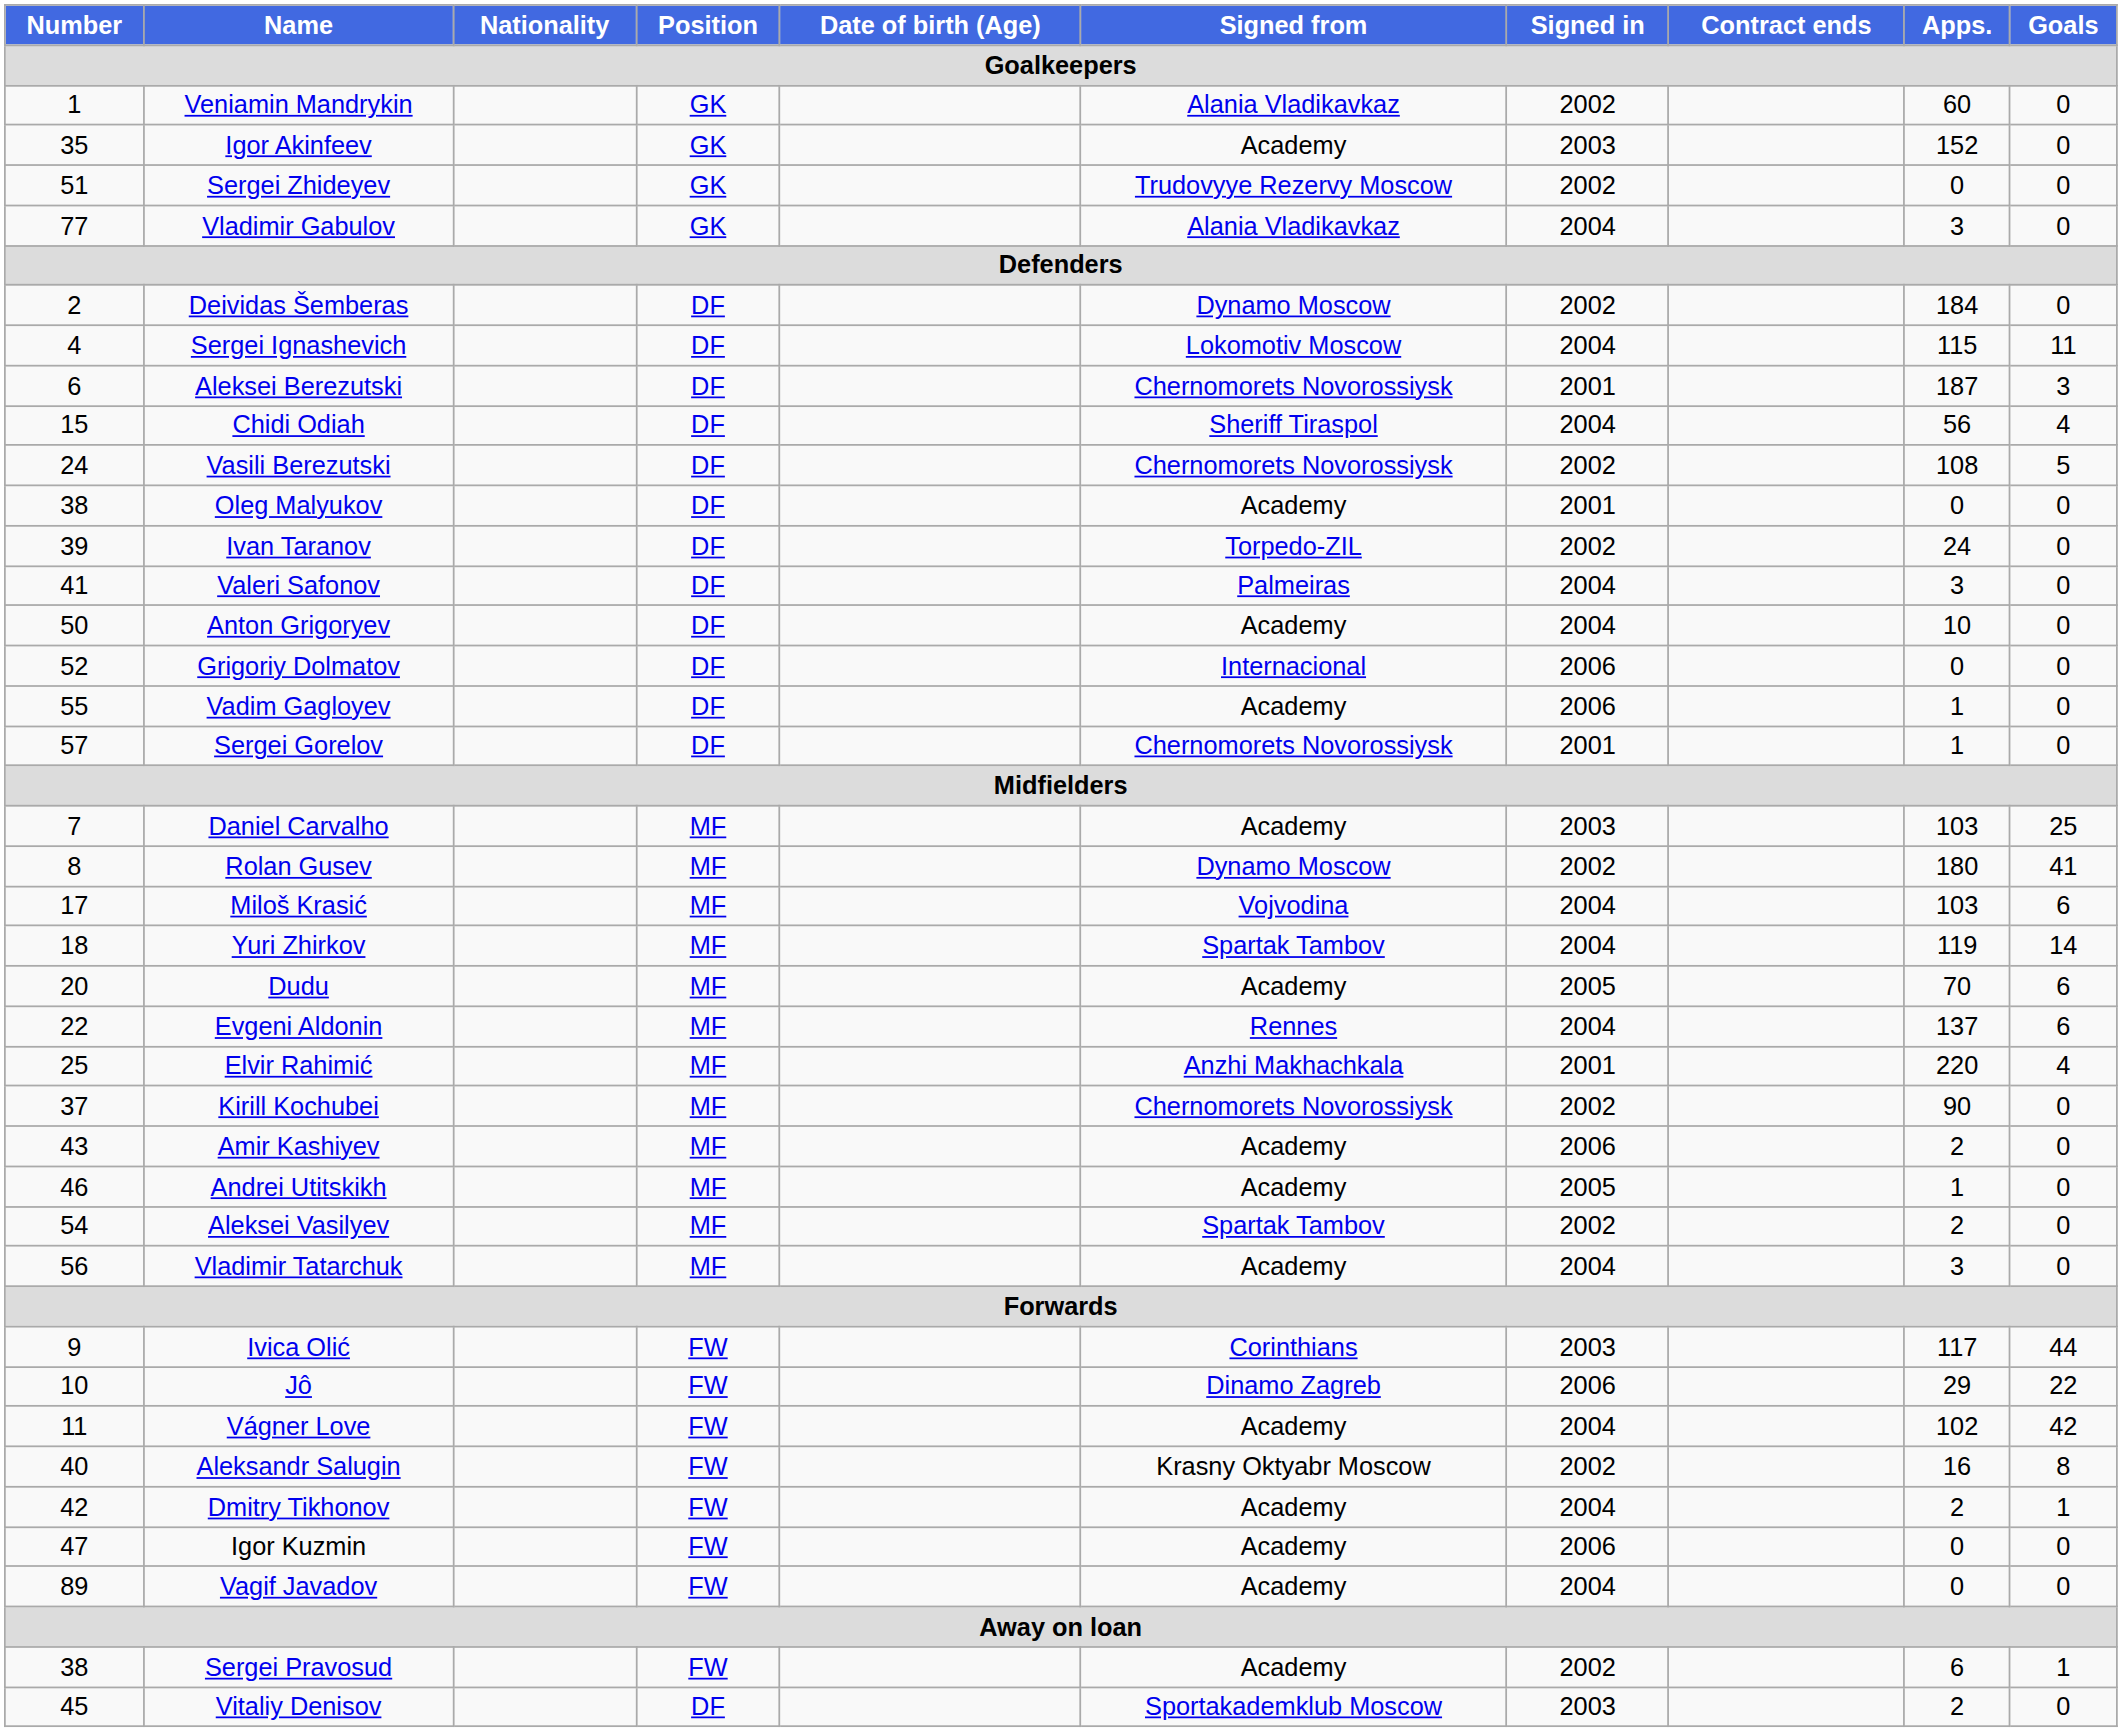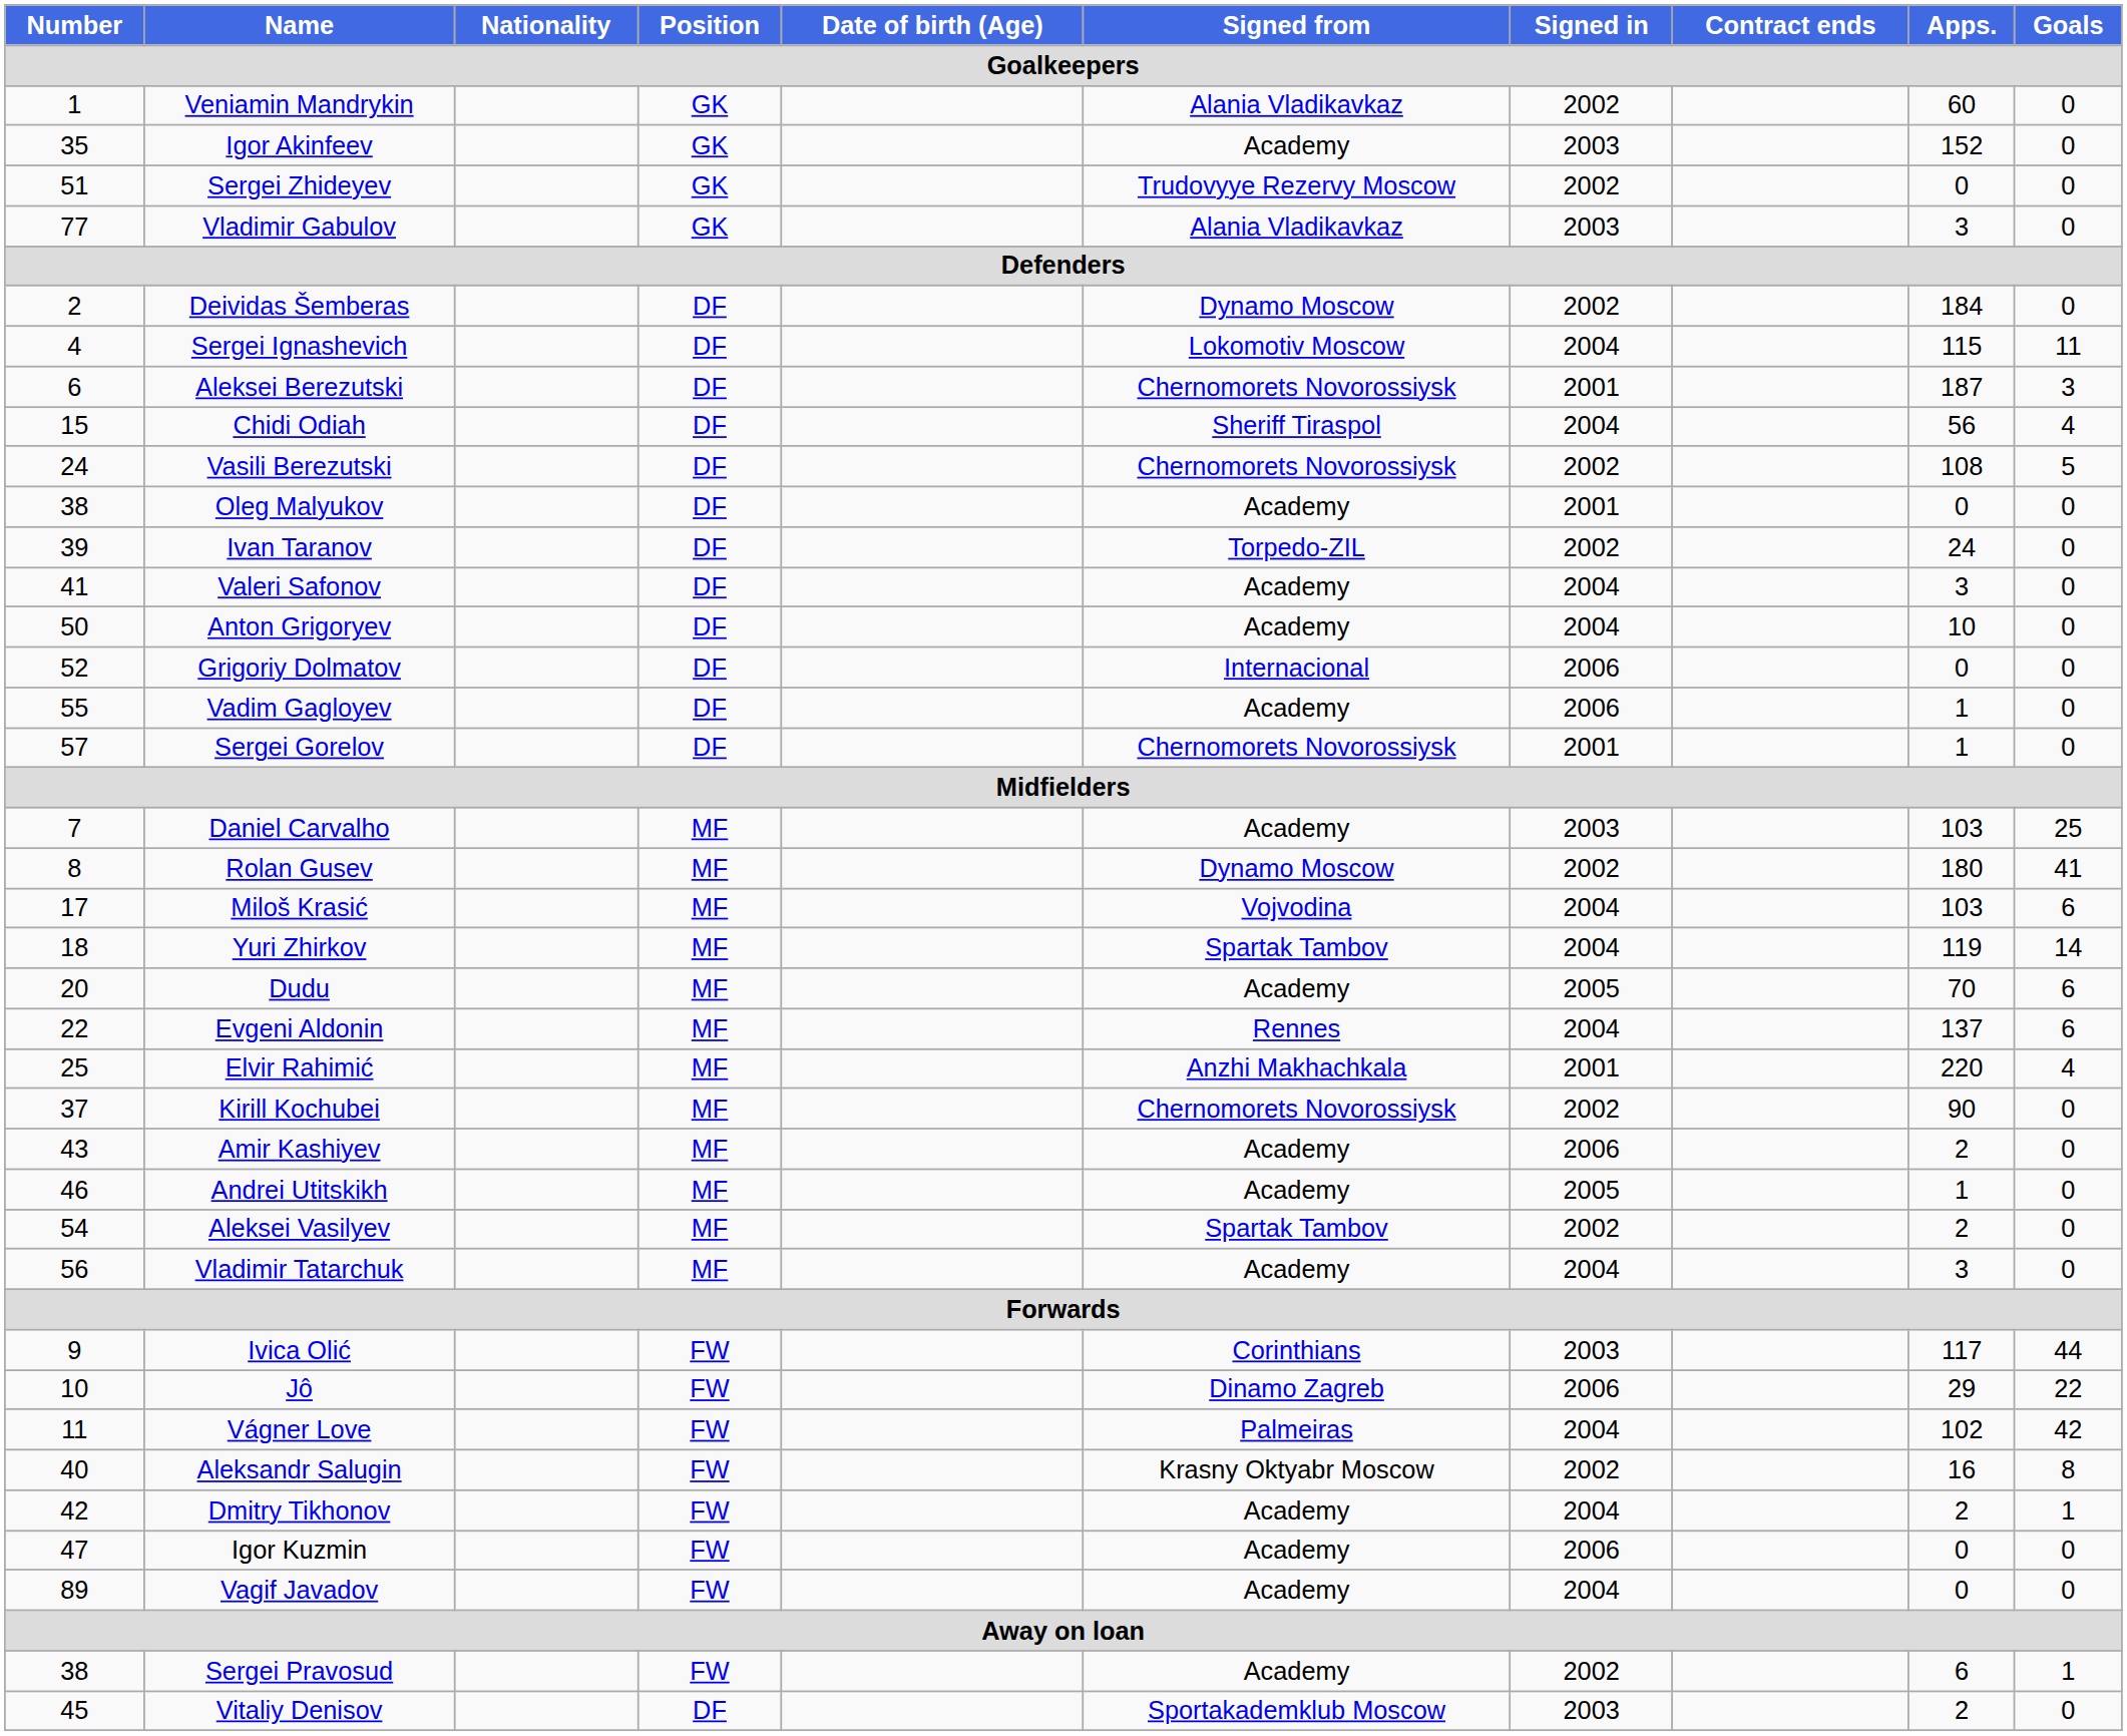Vladimir Gabulov | Signed in: 2004 -> 2003
Valeri Safonov | Signed from: Palmeiras -> Academy
Vágner Love | Signed from: Academy -> Palmeiras
